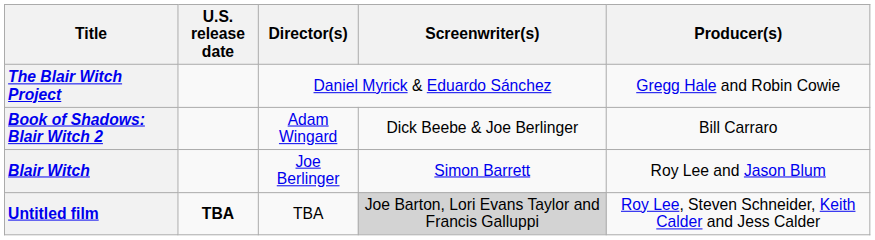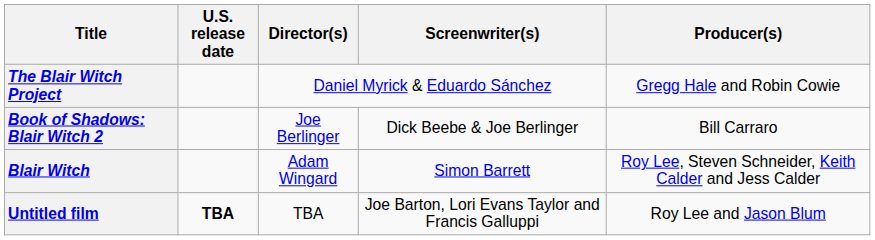Book of Shadows: Blair Witch 2 | Director(s): Adam Wingard -> Joe Berlinger
Blair Witch | Director(s): Joe Berlinger -> Adam Wingard
Blair Witch | Producer(s): Roy Lee and Jason Blum -> Roy Lee, Steven Schneider, Keith Calder and Jess Calder
Untitled film | Screenwriter(s): lightgrey background -> no background
Untitled film | Producer(s): Roy Lee, Steven Schneider, Keith Calder and Jess Calder -> Roy Lee and Jason Blum
